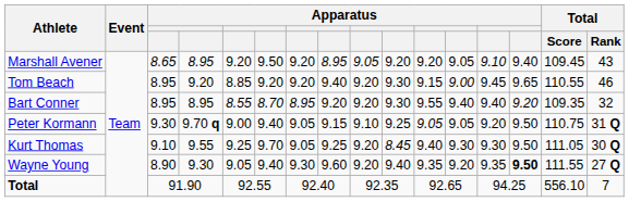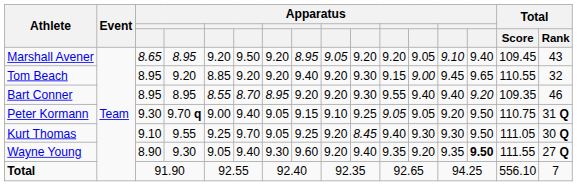Tom Beach | Total / Rank: 46 -> 32
Bart Conner | Total / Rank: 32 -> 46
